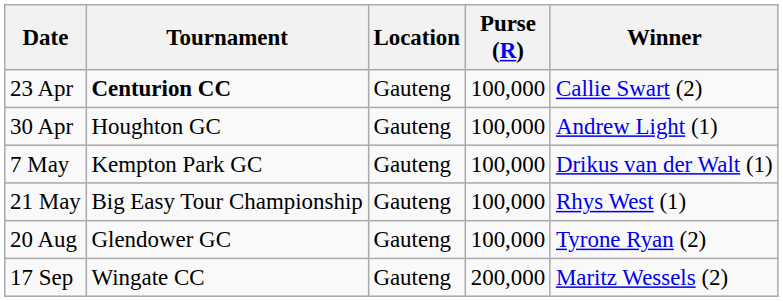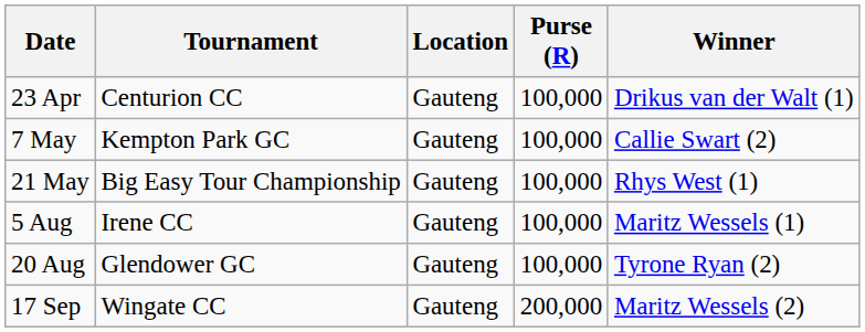23 Apr | Tournament: bold -> normal
23 Apr | Winner: Callie Swart (2) -> Drikus van der Walt (1)
- row: 30 Apr | Houghton GC | Gauteng | 100,000 | Andrew Light (1)
7 May | Winner: Drikus van der Walt (1) -> Callie Swart (2)
+ row: 5 Aug | Irene CC | Gauteng | 100,000 | Maritz Wessels (1)
